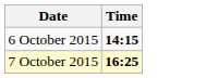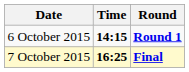+ column: Round | Round 1 | Final
